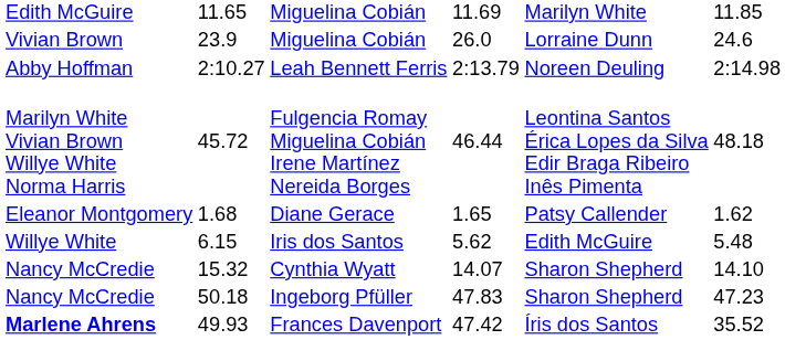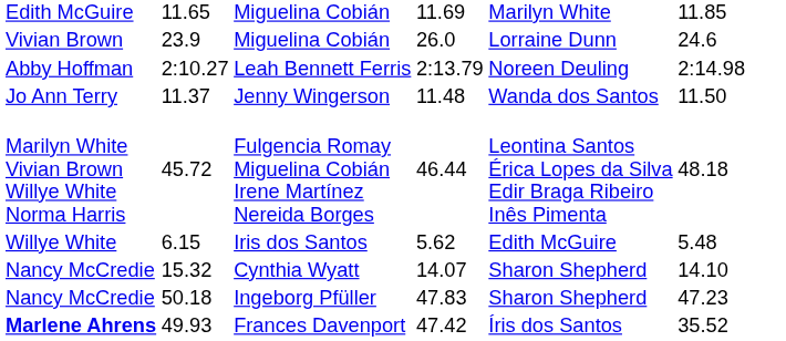+ row: Jo Ann Terry | 11.37 | Jenny Wingerson | 11.48 | Wanda dos Santos | 11.50
- row: Eleanor Montgomery | 1.68 | Diane Gerace | 1.65 | Patsy Callender | 1.62
